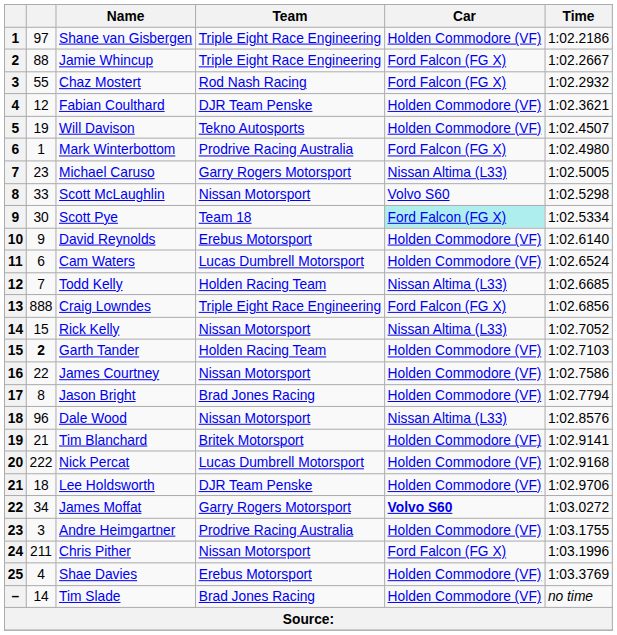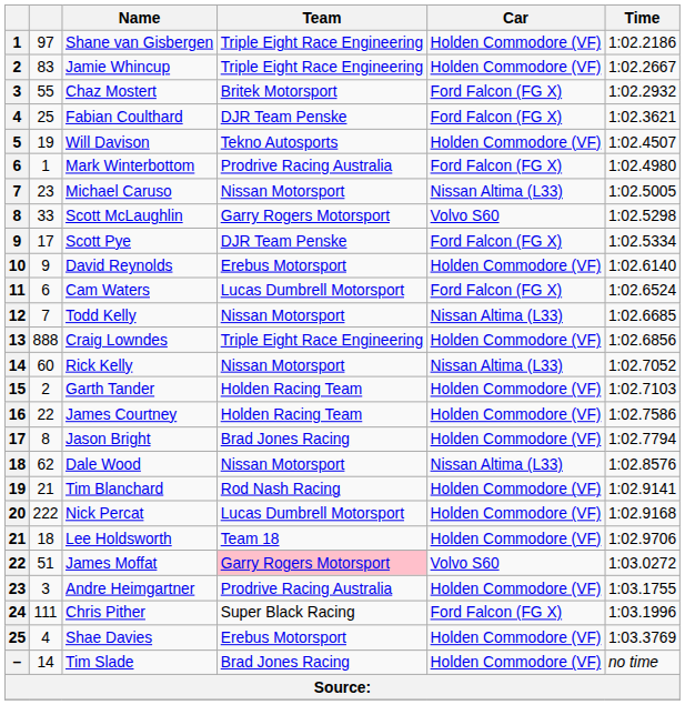Jamie Whincup | column 2: 88 -> 83
Jamie Whincup | Car: Ford Falcon (FG X) -> Holden Commodore (VF)
Chaz Mostert | Team: Rod Nash Racing -> Britek Motorsport
Fabian Coulthard | column 2: 12 -> 25
Fabian Coulthard | Car: Holden Commodore (VF) -> Ford Falcon (FG X)
Michael Caruso | Team: Garry Rogers Motorsport -> Nissan Motorsport
Scott McLaughlin | Team: Nissan Motorsport -> Garry Rogers Motorsport
Scott Pye | column 2: 30 -> 17
Scott Pye | Team: Team 18 -> DJR Team Penske
Scott Pye | Car: paleturquoise background -> no background
Cam Waters | Car: Holden Commodore (VF) -> Ford Falcon (FG X)
Todd Kelly | Team: Holden Racing Team -> Nissan Motorsport
Craig Lowndes | Car: Ford Falcon (FG X) -> Holden Commodore (VF)
Rick Kelly | column 2: 15 -> 60
Garth Tander | column 2: bold -> normal
James Courtney | Team: Nissan Motorsport -> Holden Racing Team
Dale Wood | column 2: 96 -> 62
Tim Blanchard | Team: Britek Motorsport -> Rod Nash Racing
Lee Holdsworth | Team: DJR Team Penske -> Team 18
James Moffat | column 2: 34 -> 51
James Moffat | Team: no background -> pink background
James Moffat | Car: bold -> normal
Chris Pither | column 2: 211 -> 111
Chris Pither | Team: Nissan Motorsport -> Super Black Racing
